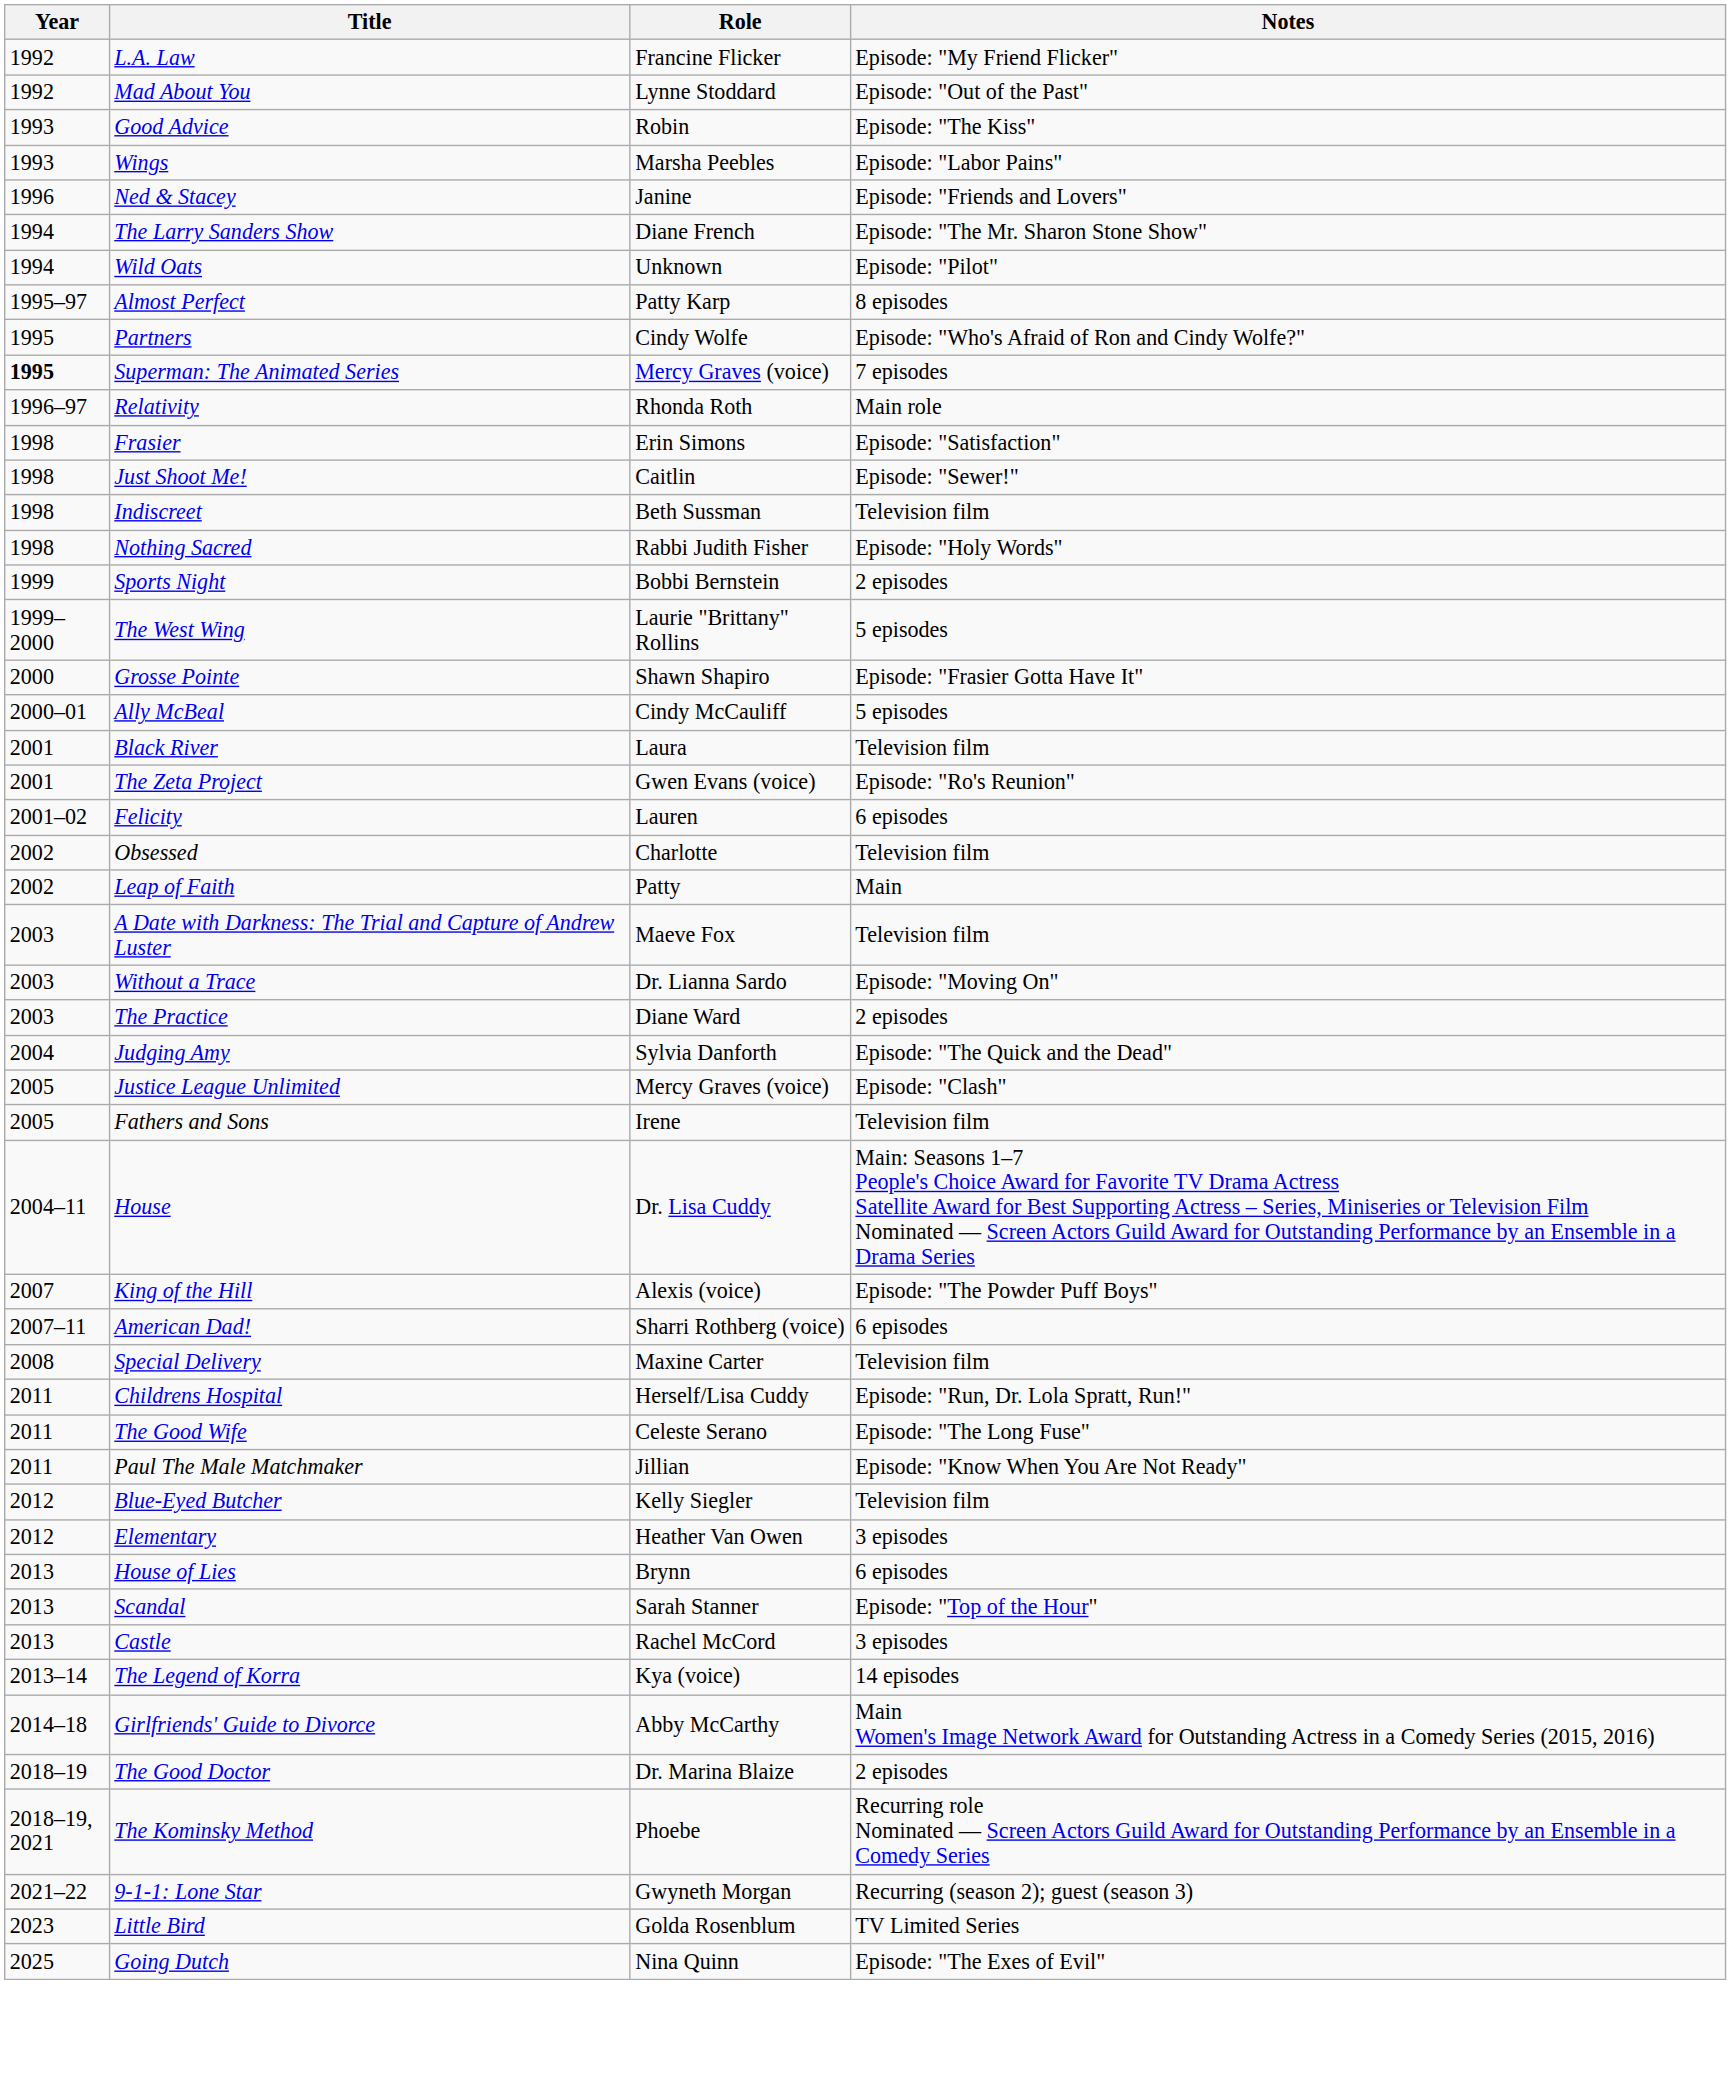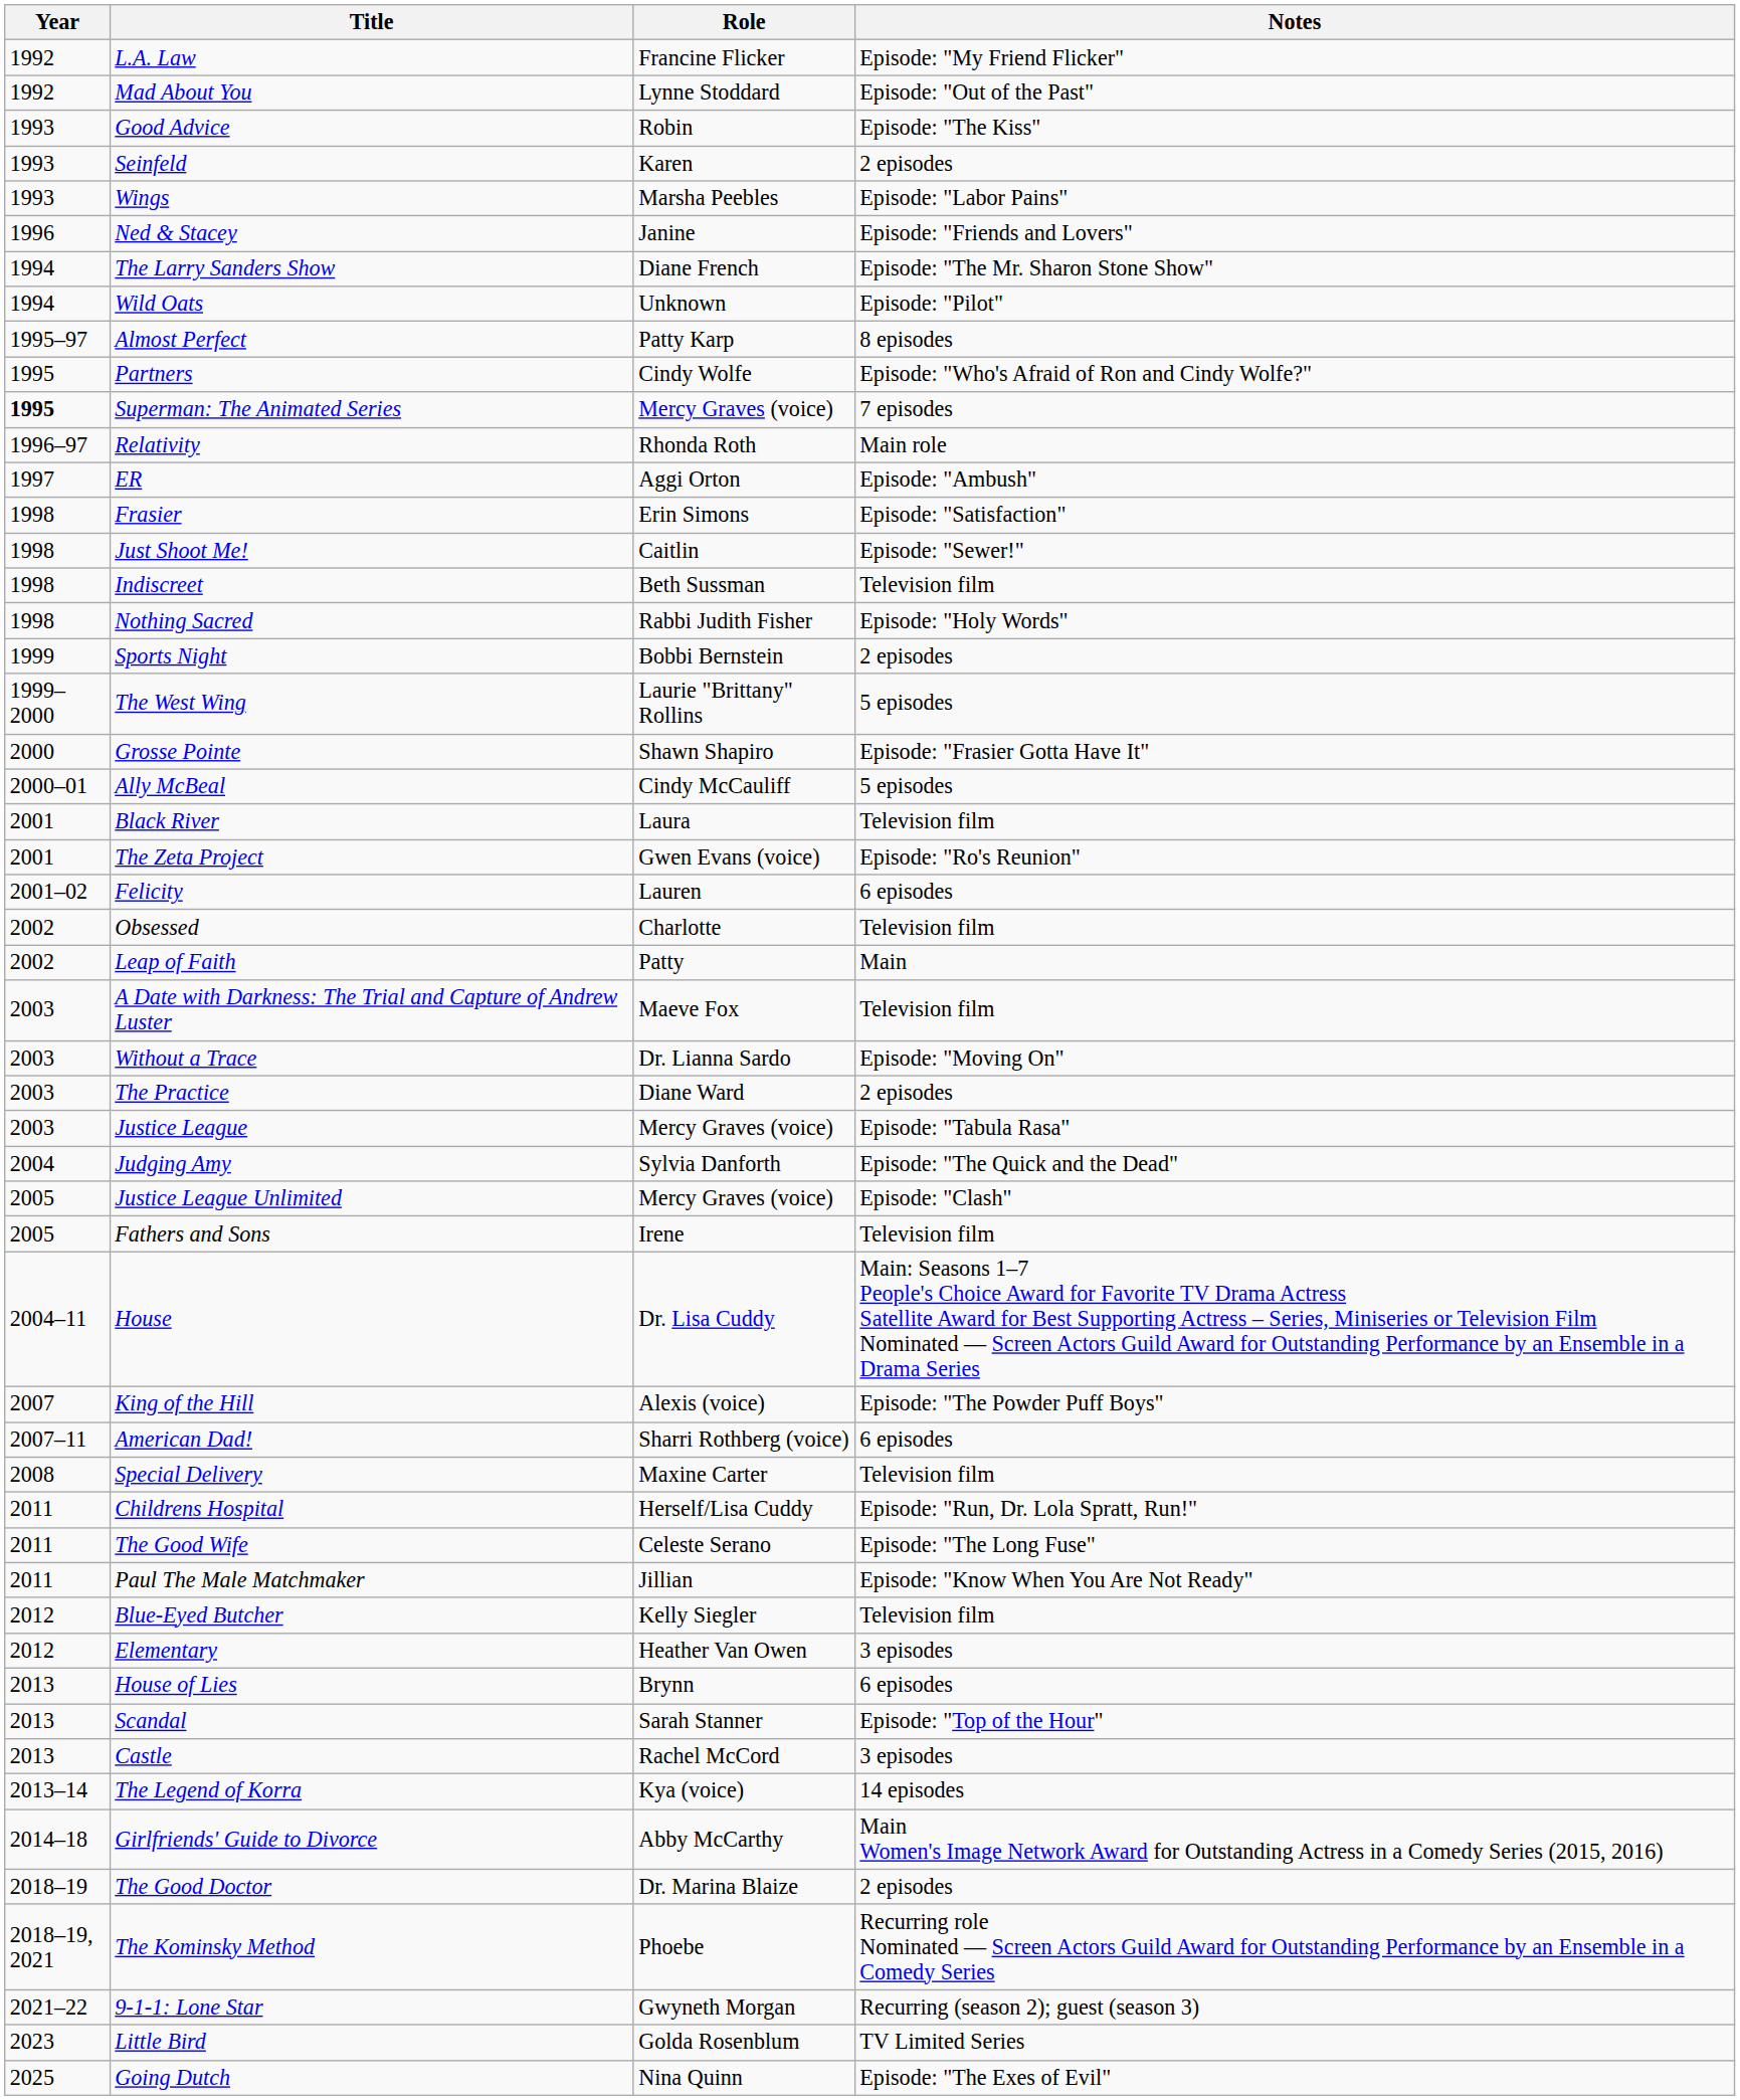+ row: 1993 | Seinfeld | Karen | 2 episodes
+ row: 1997 | ER | Aggi Orton | Episode: "Ambush"
+ row: 2003 | Justice League | Mercy Graves (voice) | Episode: "Tabula Rasa"
